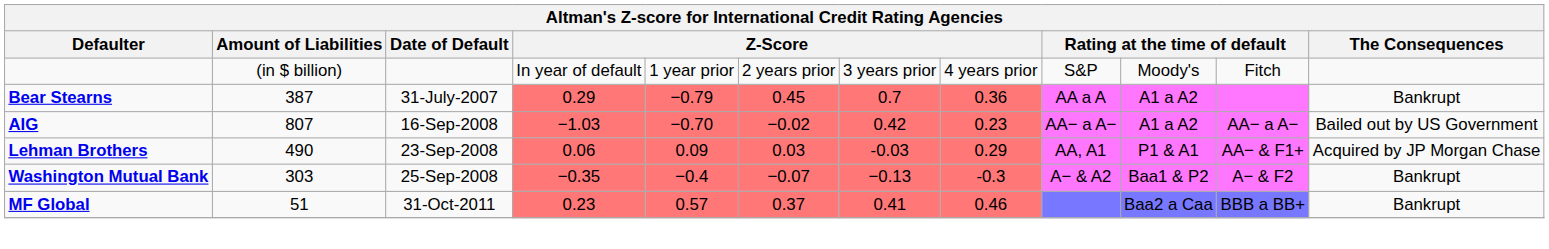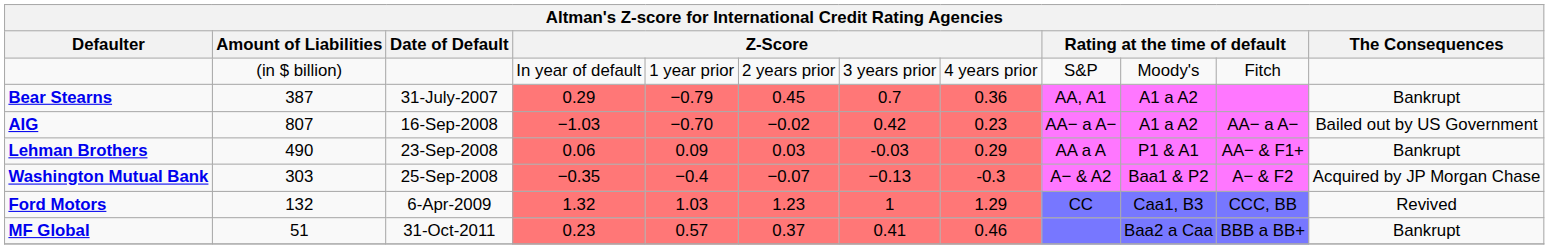Bear Stearns | column 9: AA a A -> AA, A1
Lehman Brothers | column 9: AA, A1 -> AA a A
Lehman Brothers | The Consequences: Acquired by JP Morgan Chase -> Bankrupt
Washington Mutual Bank | The Consequences: Bankrupt -> Acquired by JP Morgan Chase
+ row: Ford Motors | 132 | 6-Apr-2009 | 1.32 | 1.03 | 1.23 | 1 | 1.29 | CC | Caa1, B3 | CCC, BB | Revived
